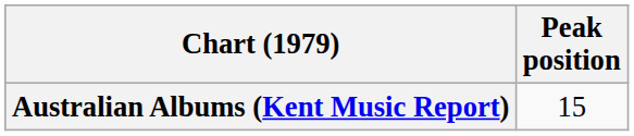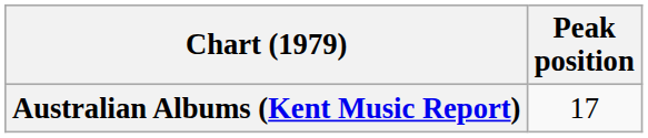Australian Albums (Kent Music Report) | Peak position: 15 -> 17
